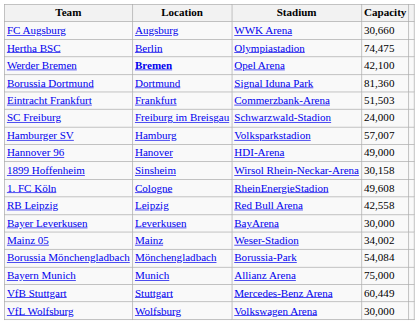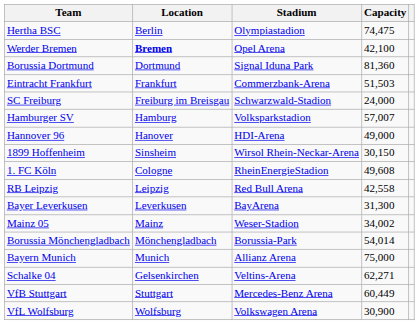- row: FC Augsburg | Augsburg | WWK Arena | 30,660
1899 Hoffenheim | Capacity: 30,158 -> 30,150
Bayer Leverkusen | Capacity: 30,000 -> 31,300
Borussia Mönchengladbach | Capacity: 54,084 -> 54,014
+ row: Schalke 04 | Gelsenkirchen | Veltins-Arena | 62,271
VfL Wolfsburg | Capacity: 30,000 -> 30,900
